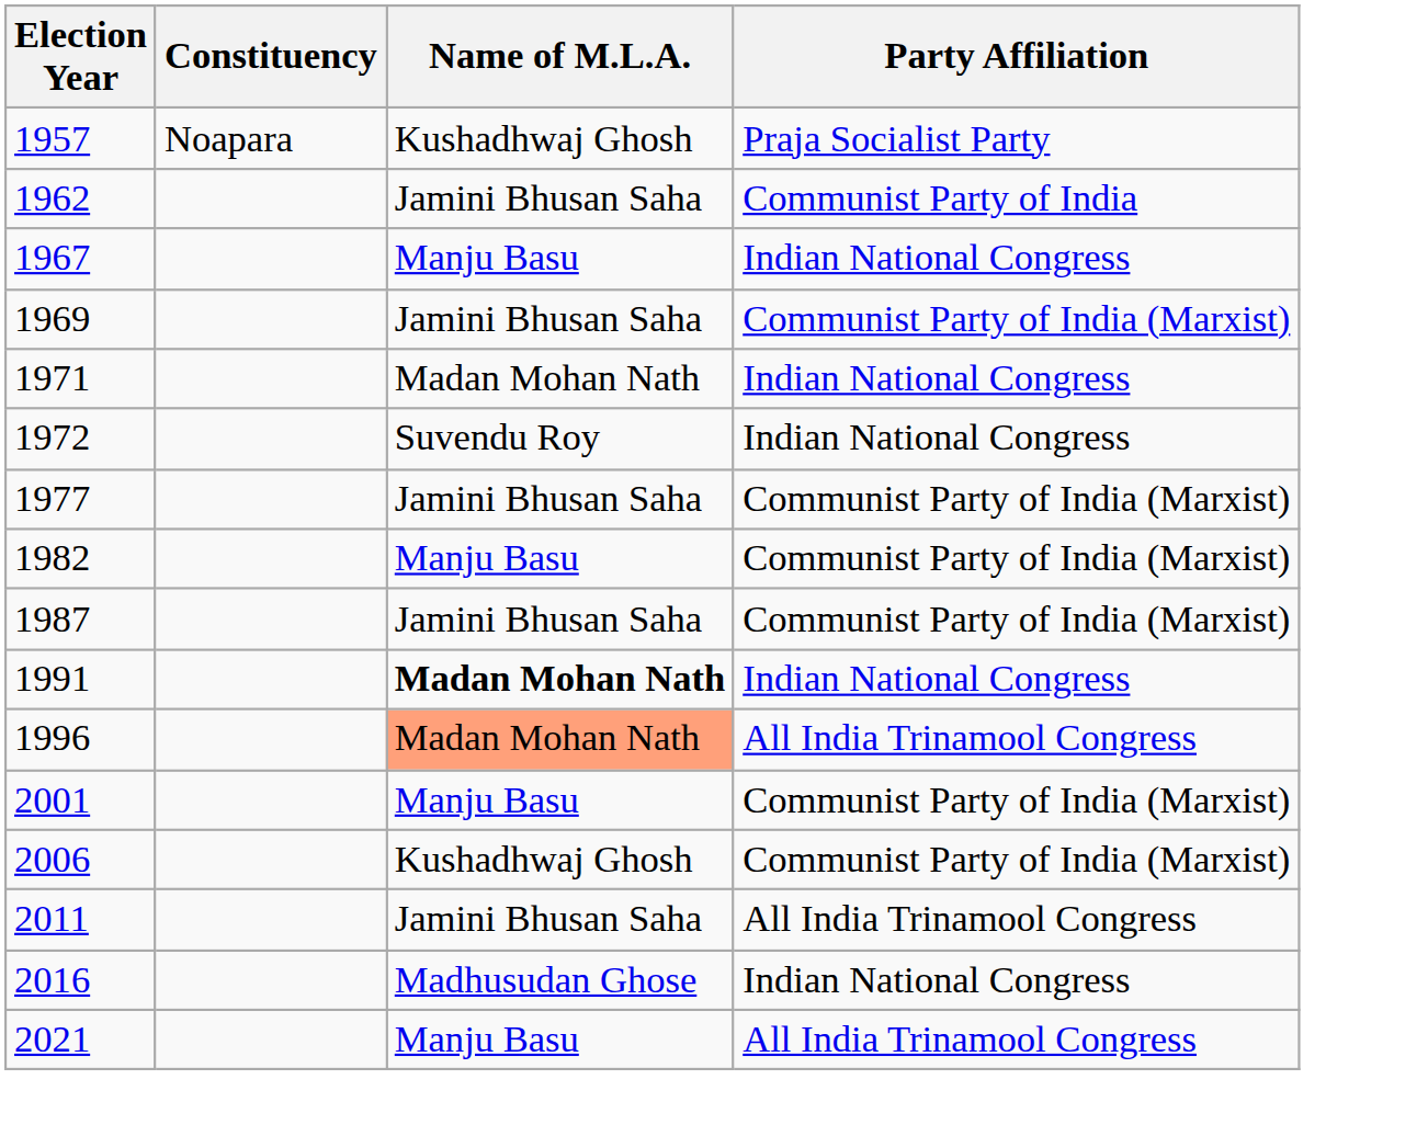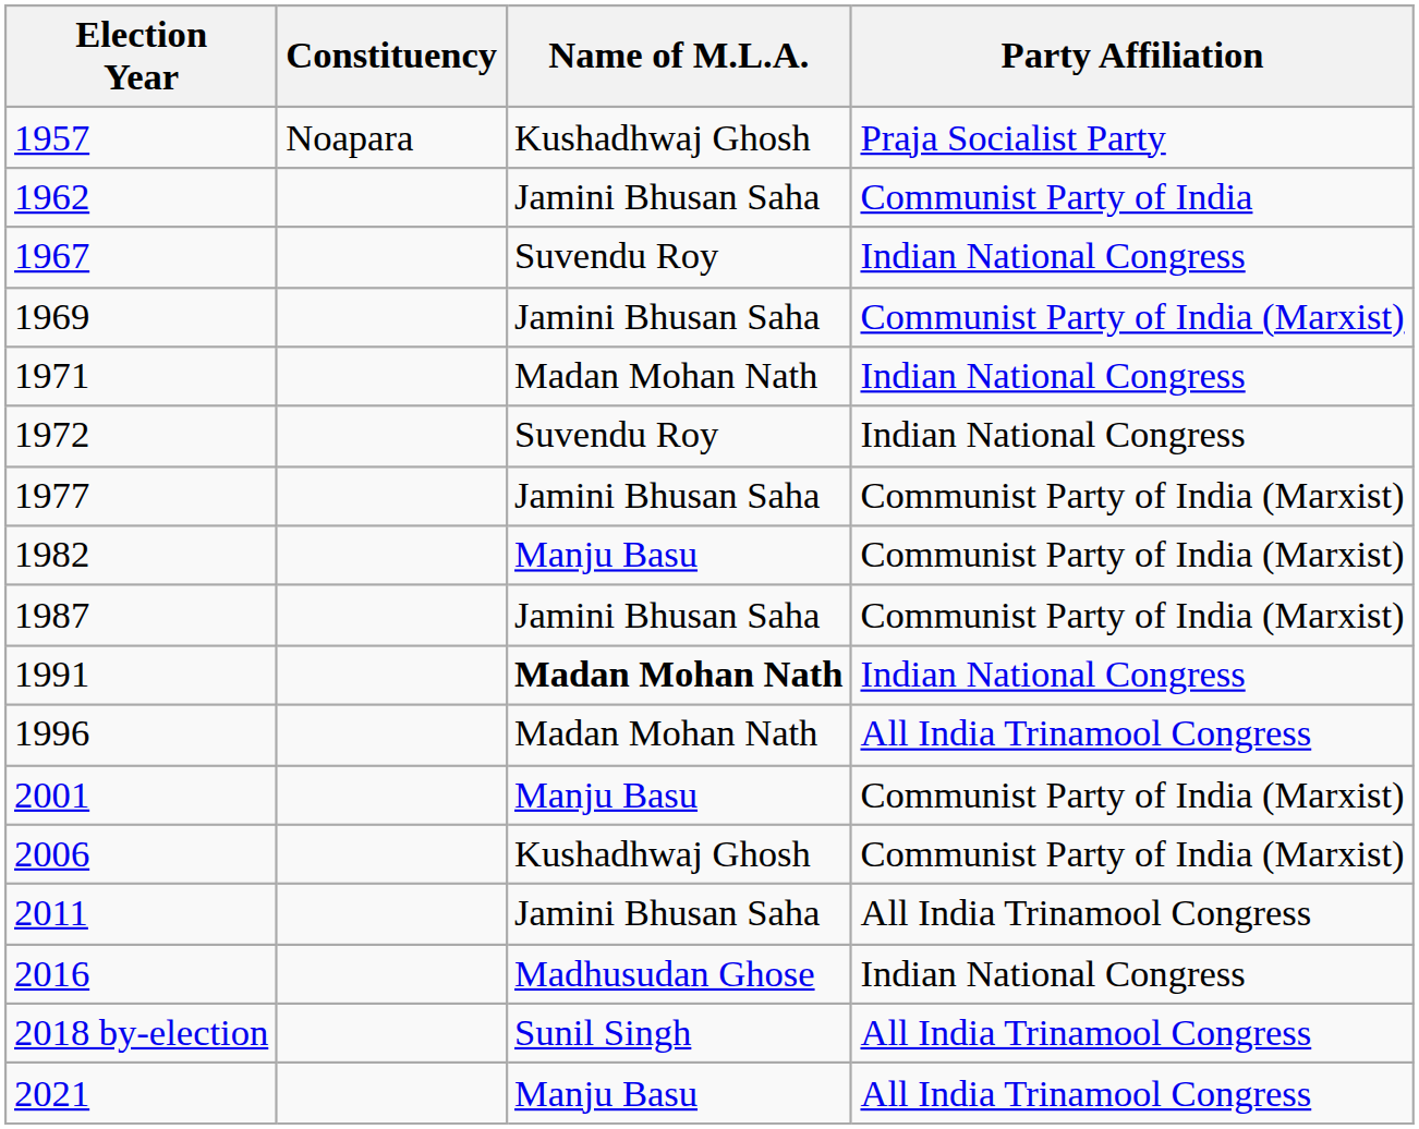1967 | Name of M.L.A.: Manju Basu -> Suvendu Roy
1996 | Name of M.L.A.: lightsalmon background -> no background
+ row: 2018 by-election | Sunil Singh | All India Trinamool Congress
